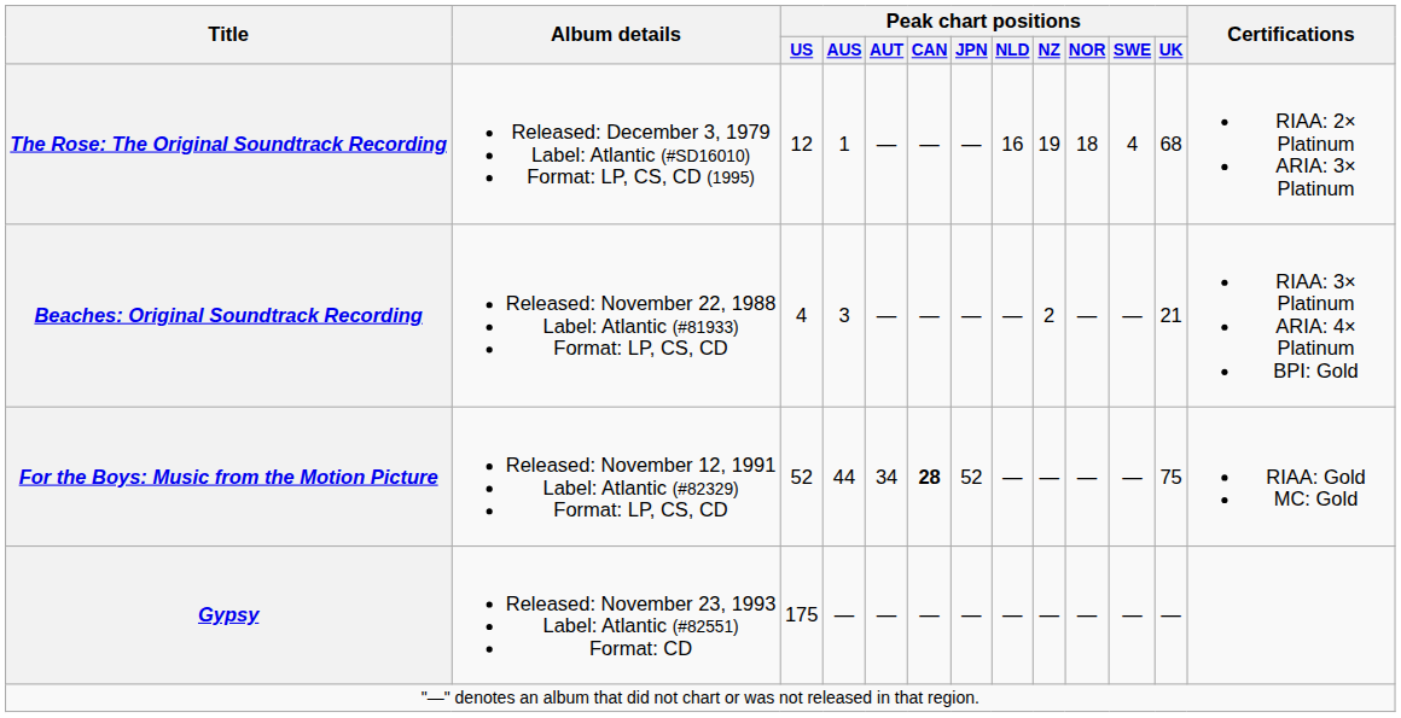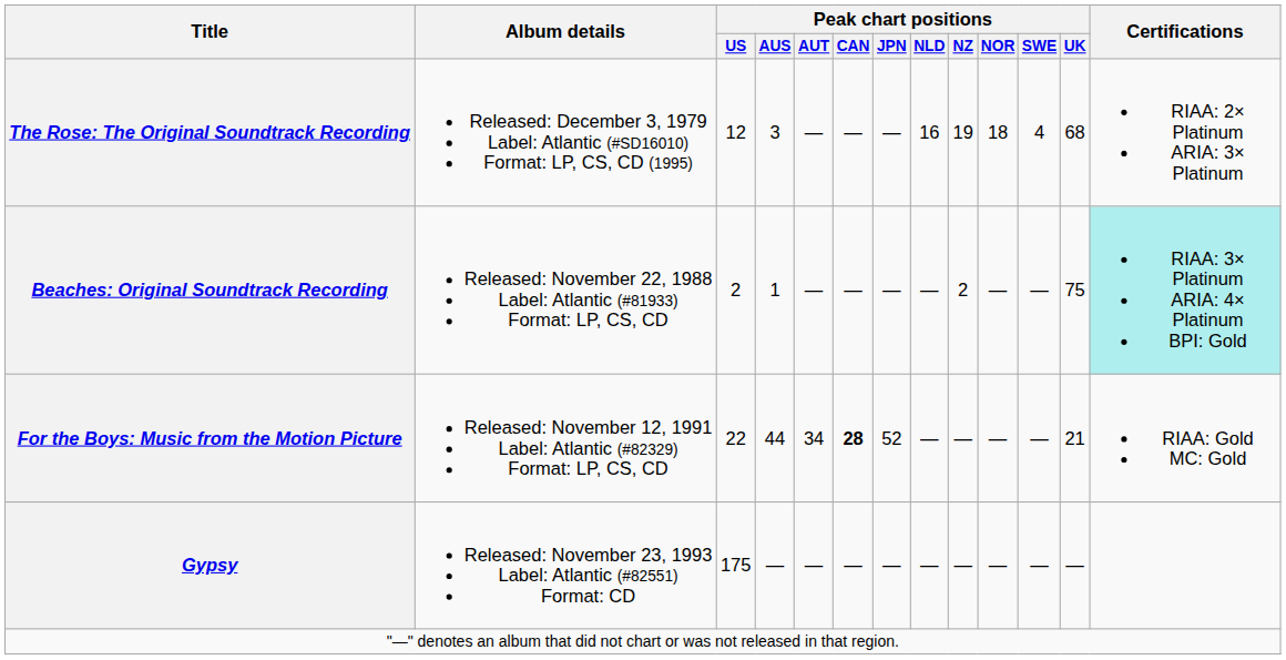The Rose: The Original Soundtrack Recording | Peak chart positions / AUS: 1 -> 3
Beaches: Original Soundtrack Recording | Peak chart positions / US: 4 -> 2
Beaches: Original Soundtrack Recording | Peak chart positions / AUS: 3 -> 1
Beaches: Original Soundtrack Recording | Peak chart positions / UK: 21 -> 75
Beaches: Original Soundtrack Recording | Certifications: no background -> paleturquoise background
For the Boys: Music from the Motion Picture | Peak chart positions / US: 52 -> 22
For the Boys: Music from the Motion Picture | Peak chart positions / UK: 75 -> 21
